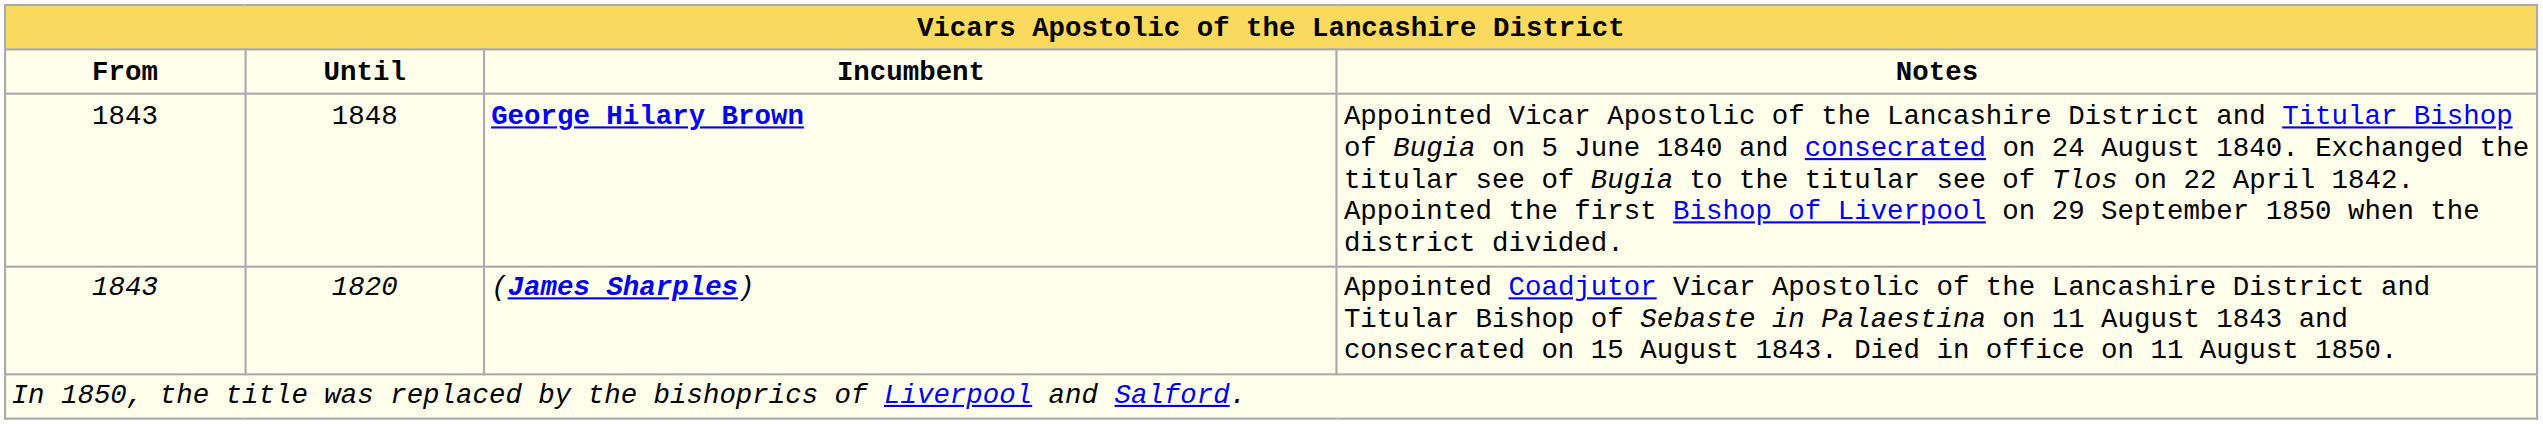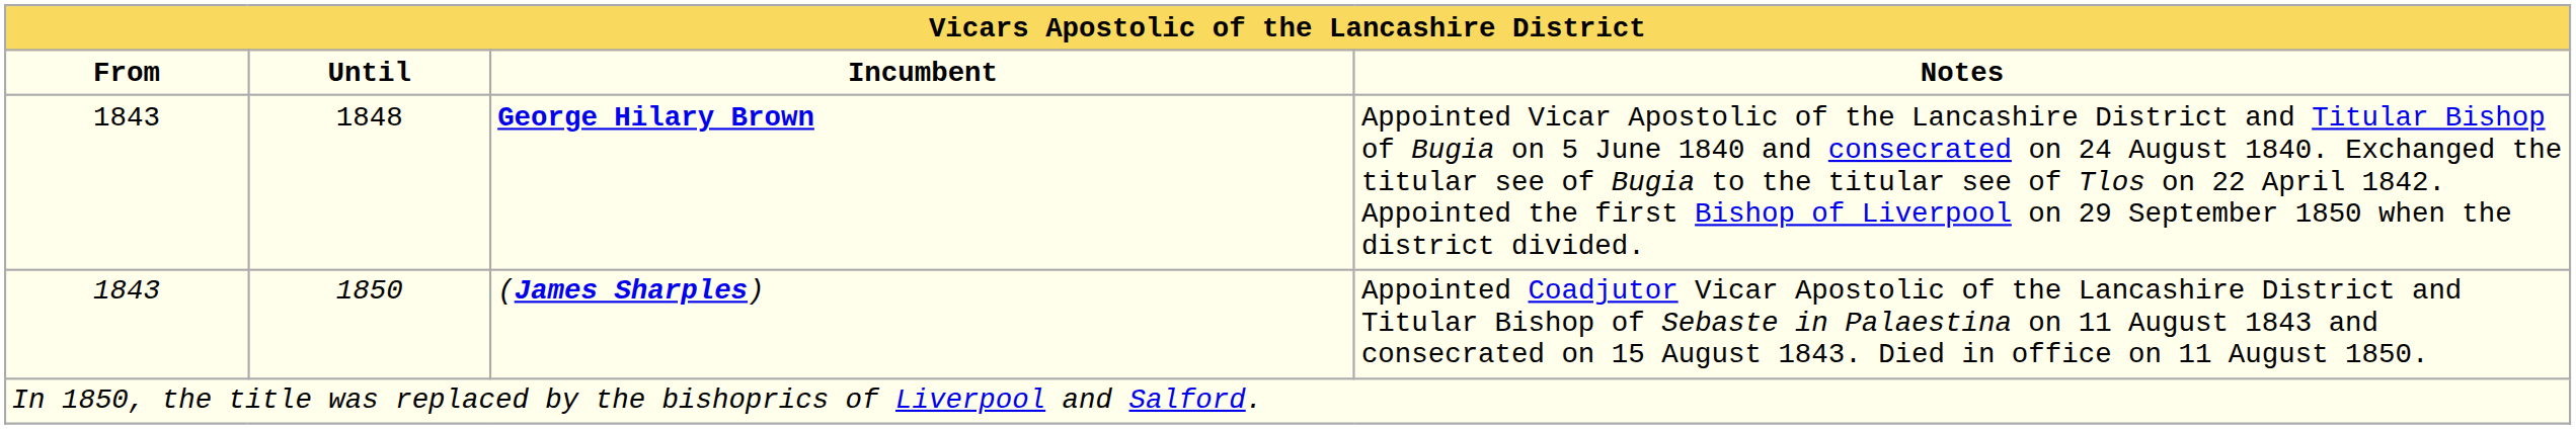(James Sharples) | Until: 1820 -> 1850
